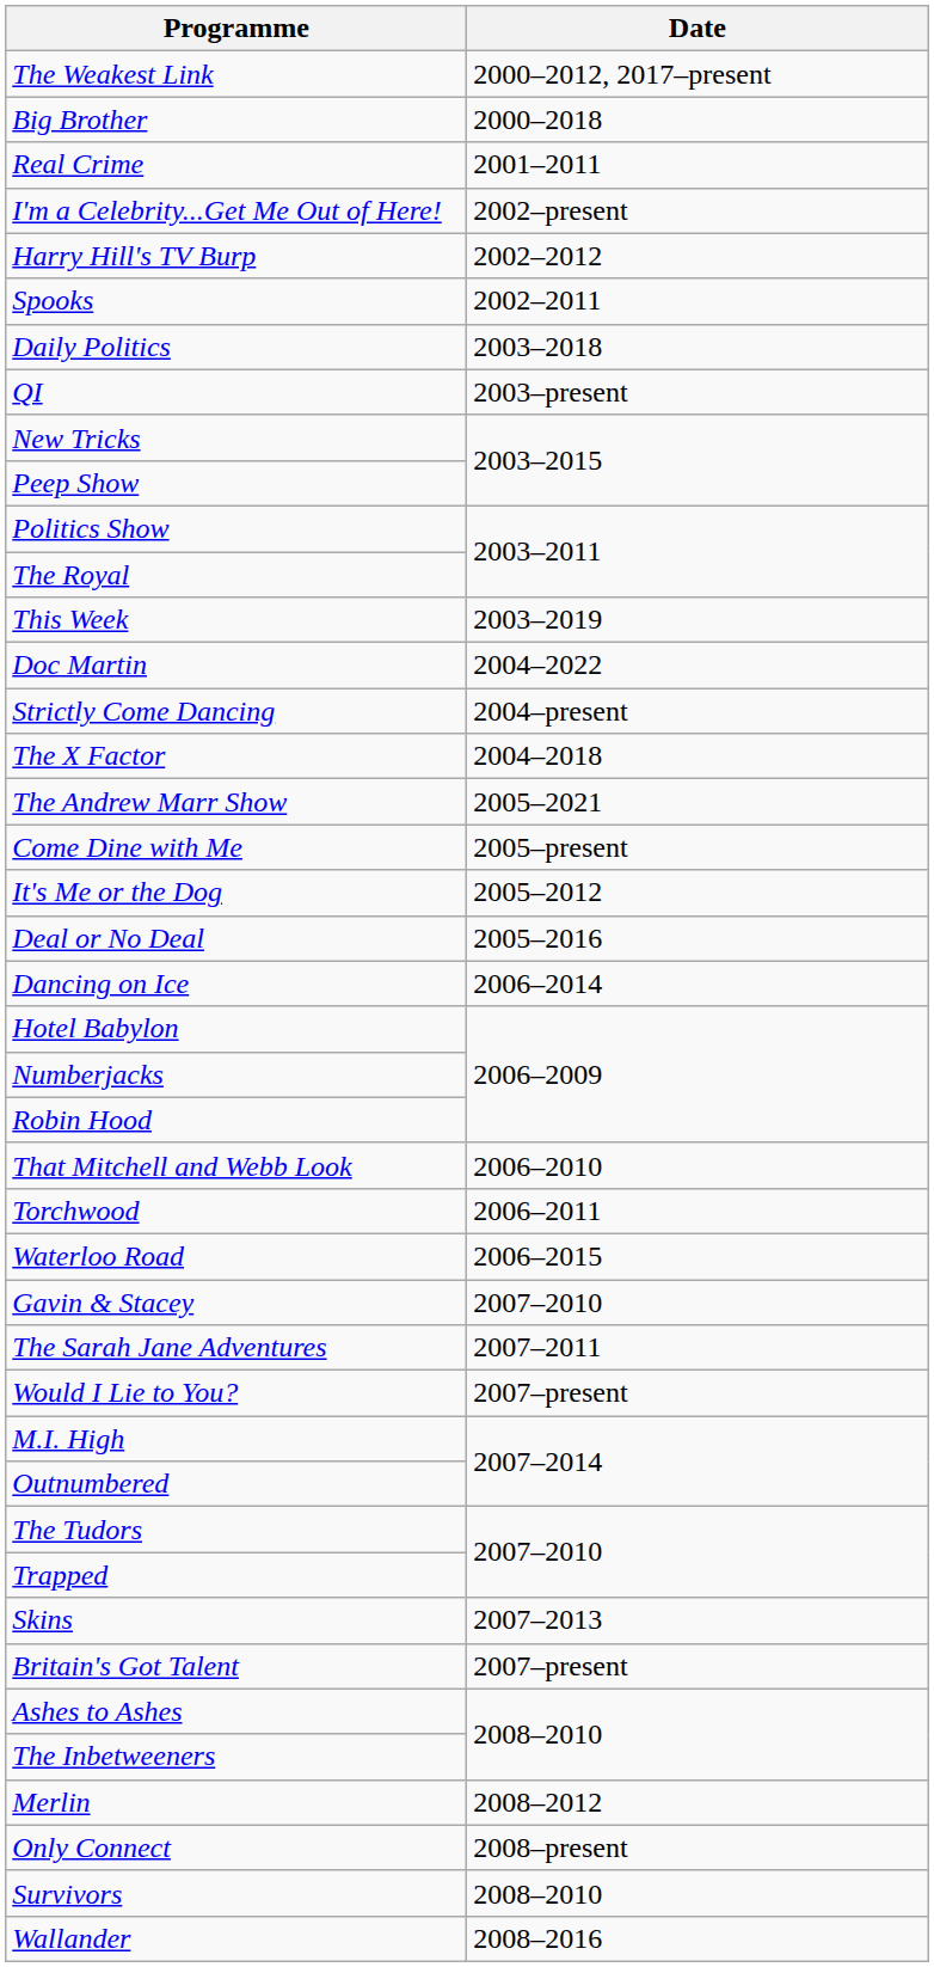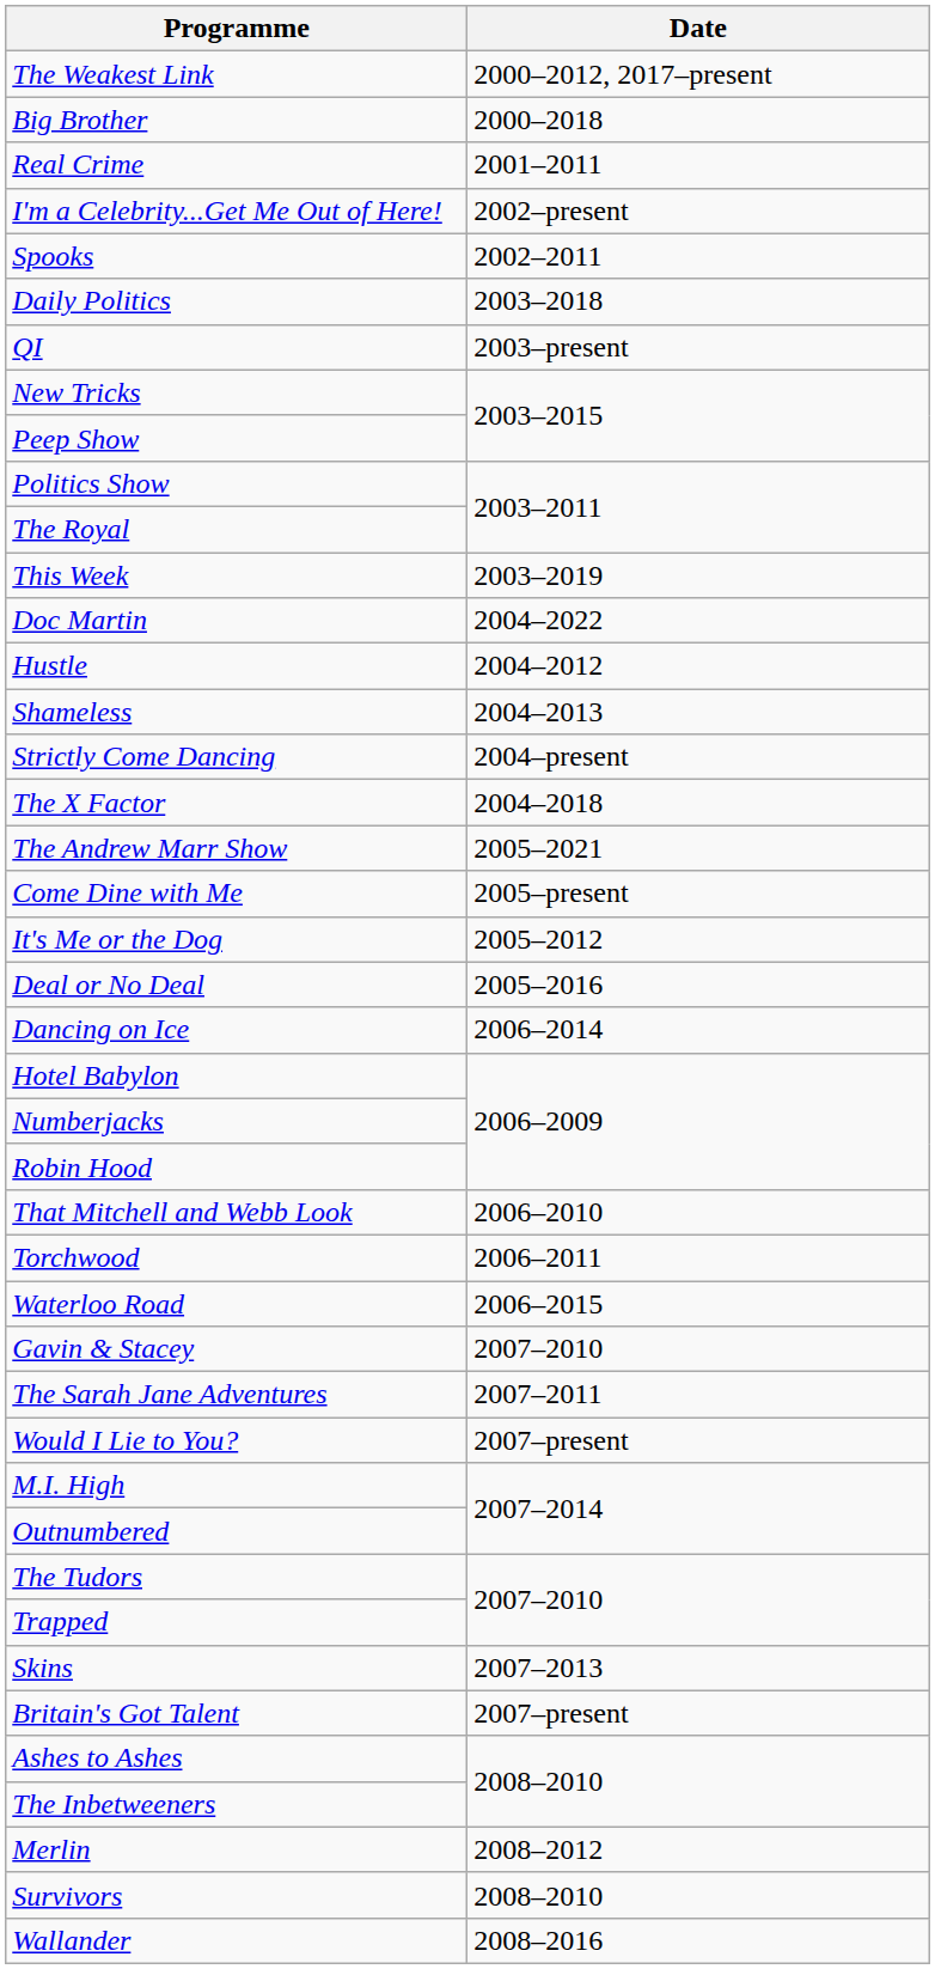- row: Harry Hill's TV Burp | 2002–2012
+ row: Hustle | 2004–2012
+ row: Shameless | 2004–2013
- row: Only Connect | 2008–present
